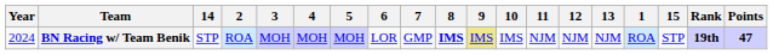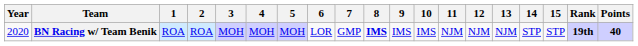columns swapped: 1 <-> 14
BN Racing w/ Team Benik | Year: 2024 -> 2020
BN Racing w/ Team Benik | 9: khaki background -> no background
BN Racing w/ Team Benik | Points: 47 -> 40
